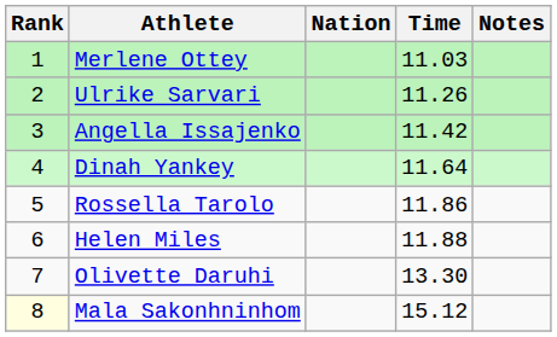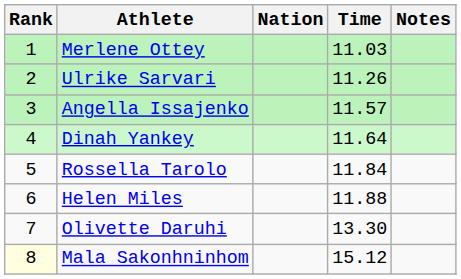Angella Issajenko | Time: 11.42 -> 11.57
Rossella Tarolo | Time: 11.86 -> 11.84
